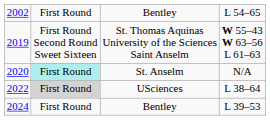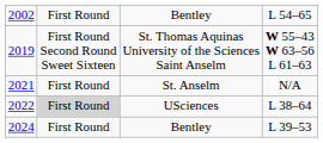St. Anselm | column 1: 2020 -> 2021
St. Anselm | column 2: paleturquoise background -> no background
